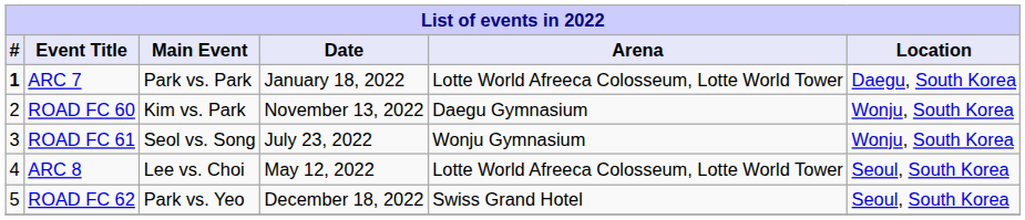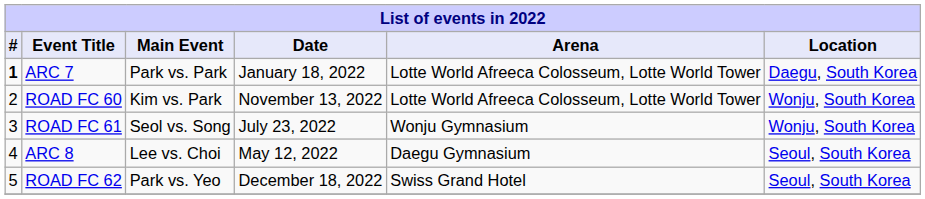ROAD FC 60 | Arena: Daegu Gymnasium -> Lotte World Afreeca Colosseum, Lotte World Tower
ARC 8 | Arena: Lotte World Afreeca Colosseum, Lotte World Tower -> Daegu Gymnasium
